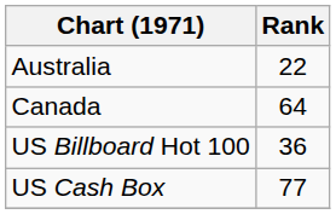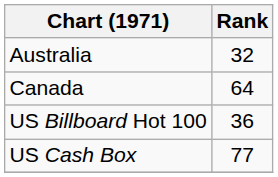Australia | Rank: 22 -> 32
